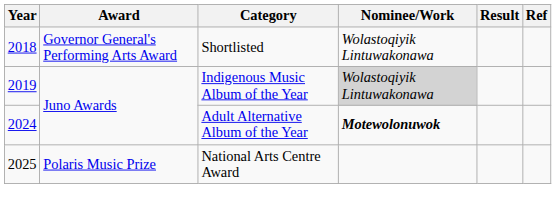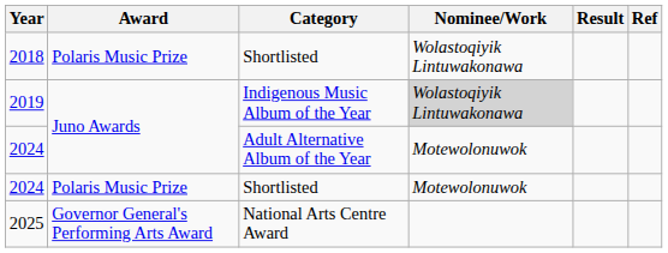2018 | Award: Governor General's Performing Arts Award -> Polaris Music Prize
2024 / Adult Alternative Album of the Year | Nominee/Work: bold -> normal
+ row: 2024 | Polaris Music Prize | Shortlisted | Motewolonuwok
2025 | Award: Polaris Music Prize -> Governor General's Performing Arts Award
